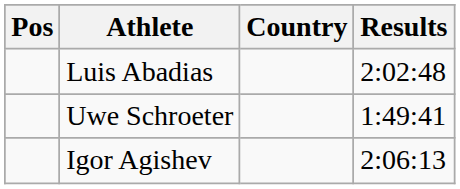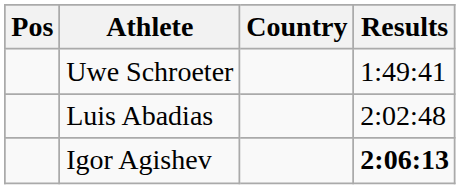rows swapped: Uwe Schroeter <-> Luis Abadias
Igor Agishev | Results: normal -> bold
